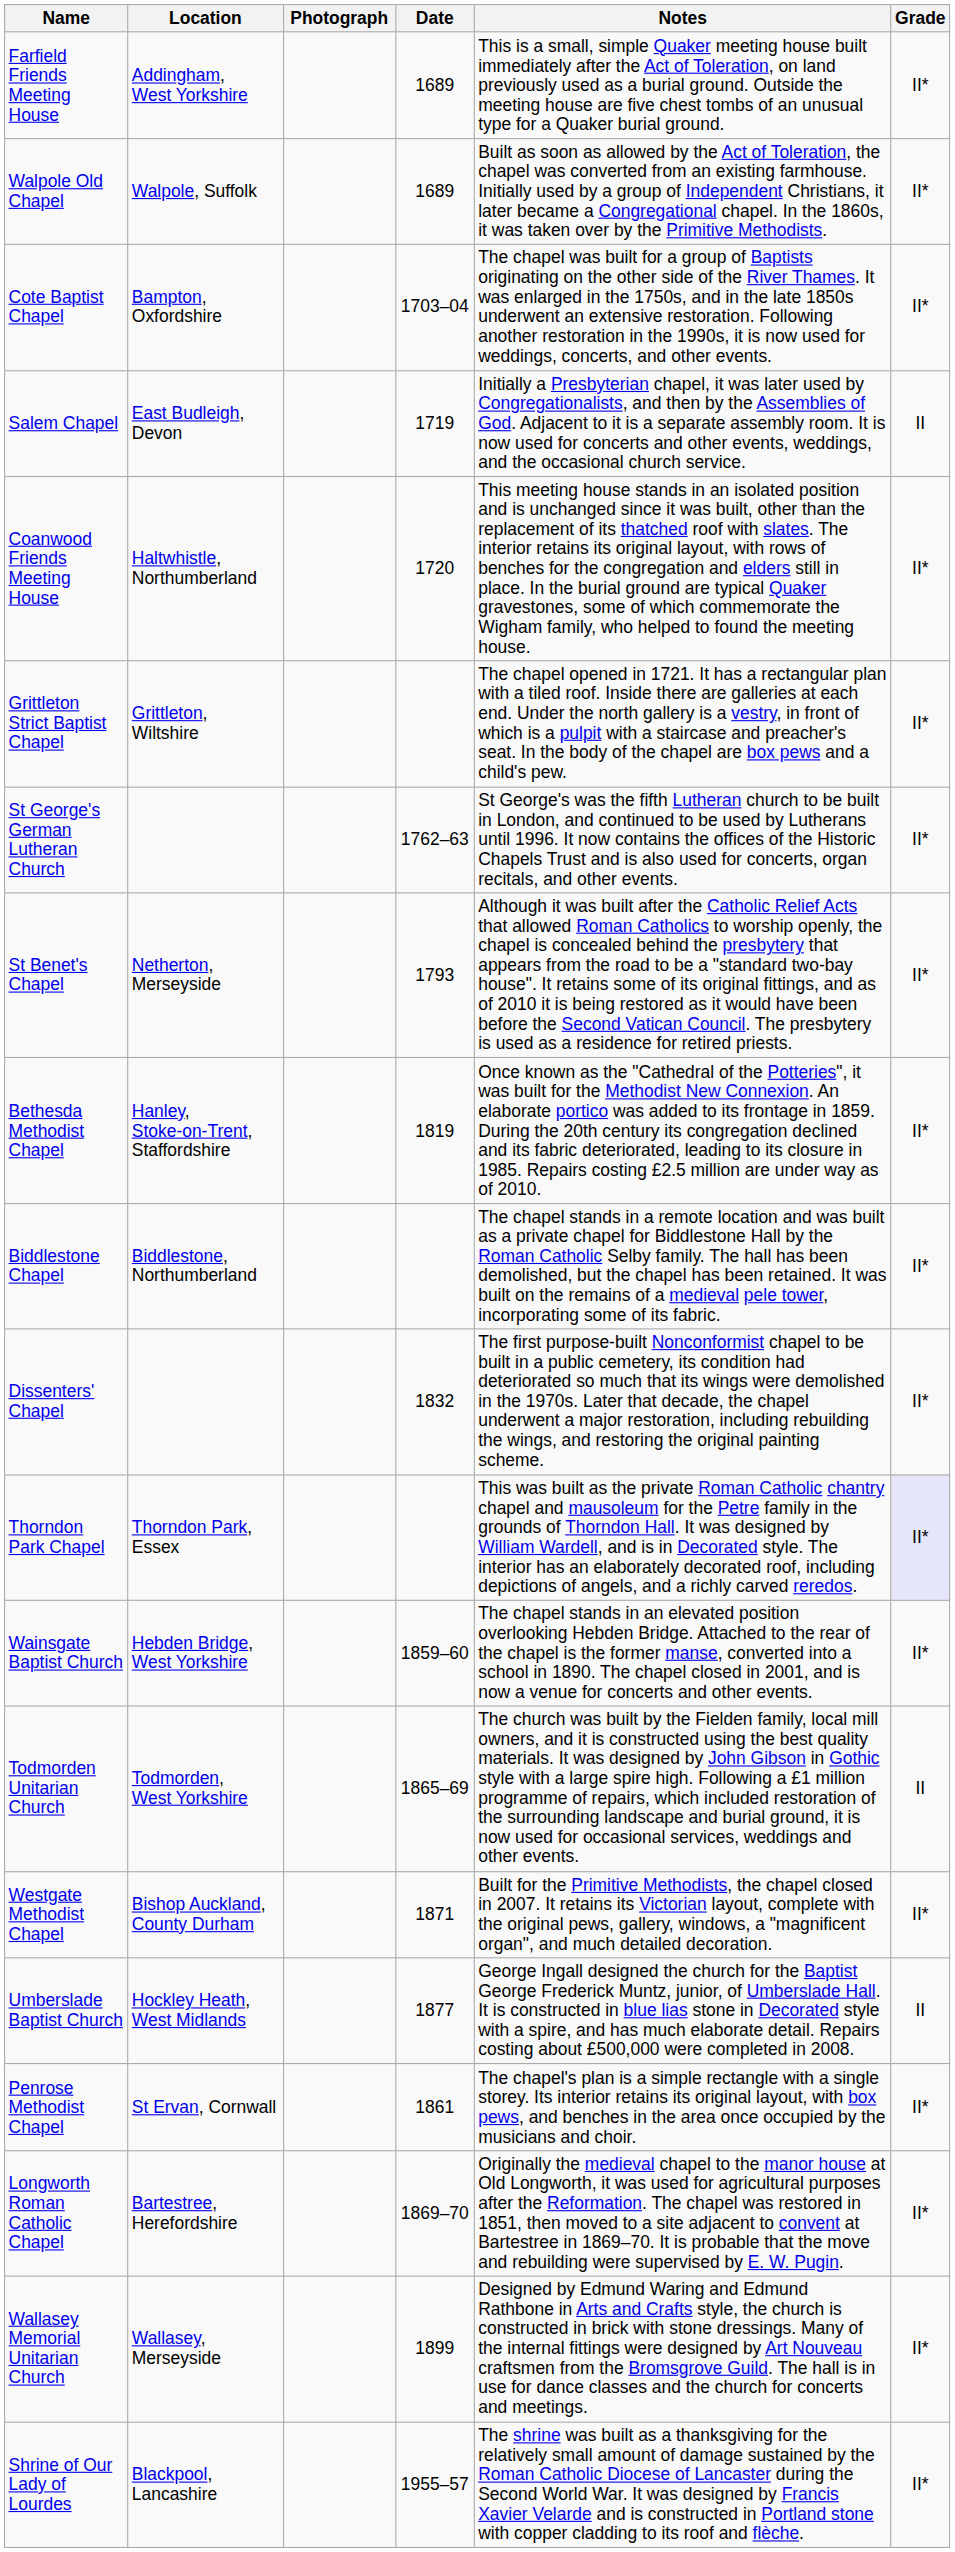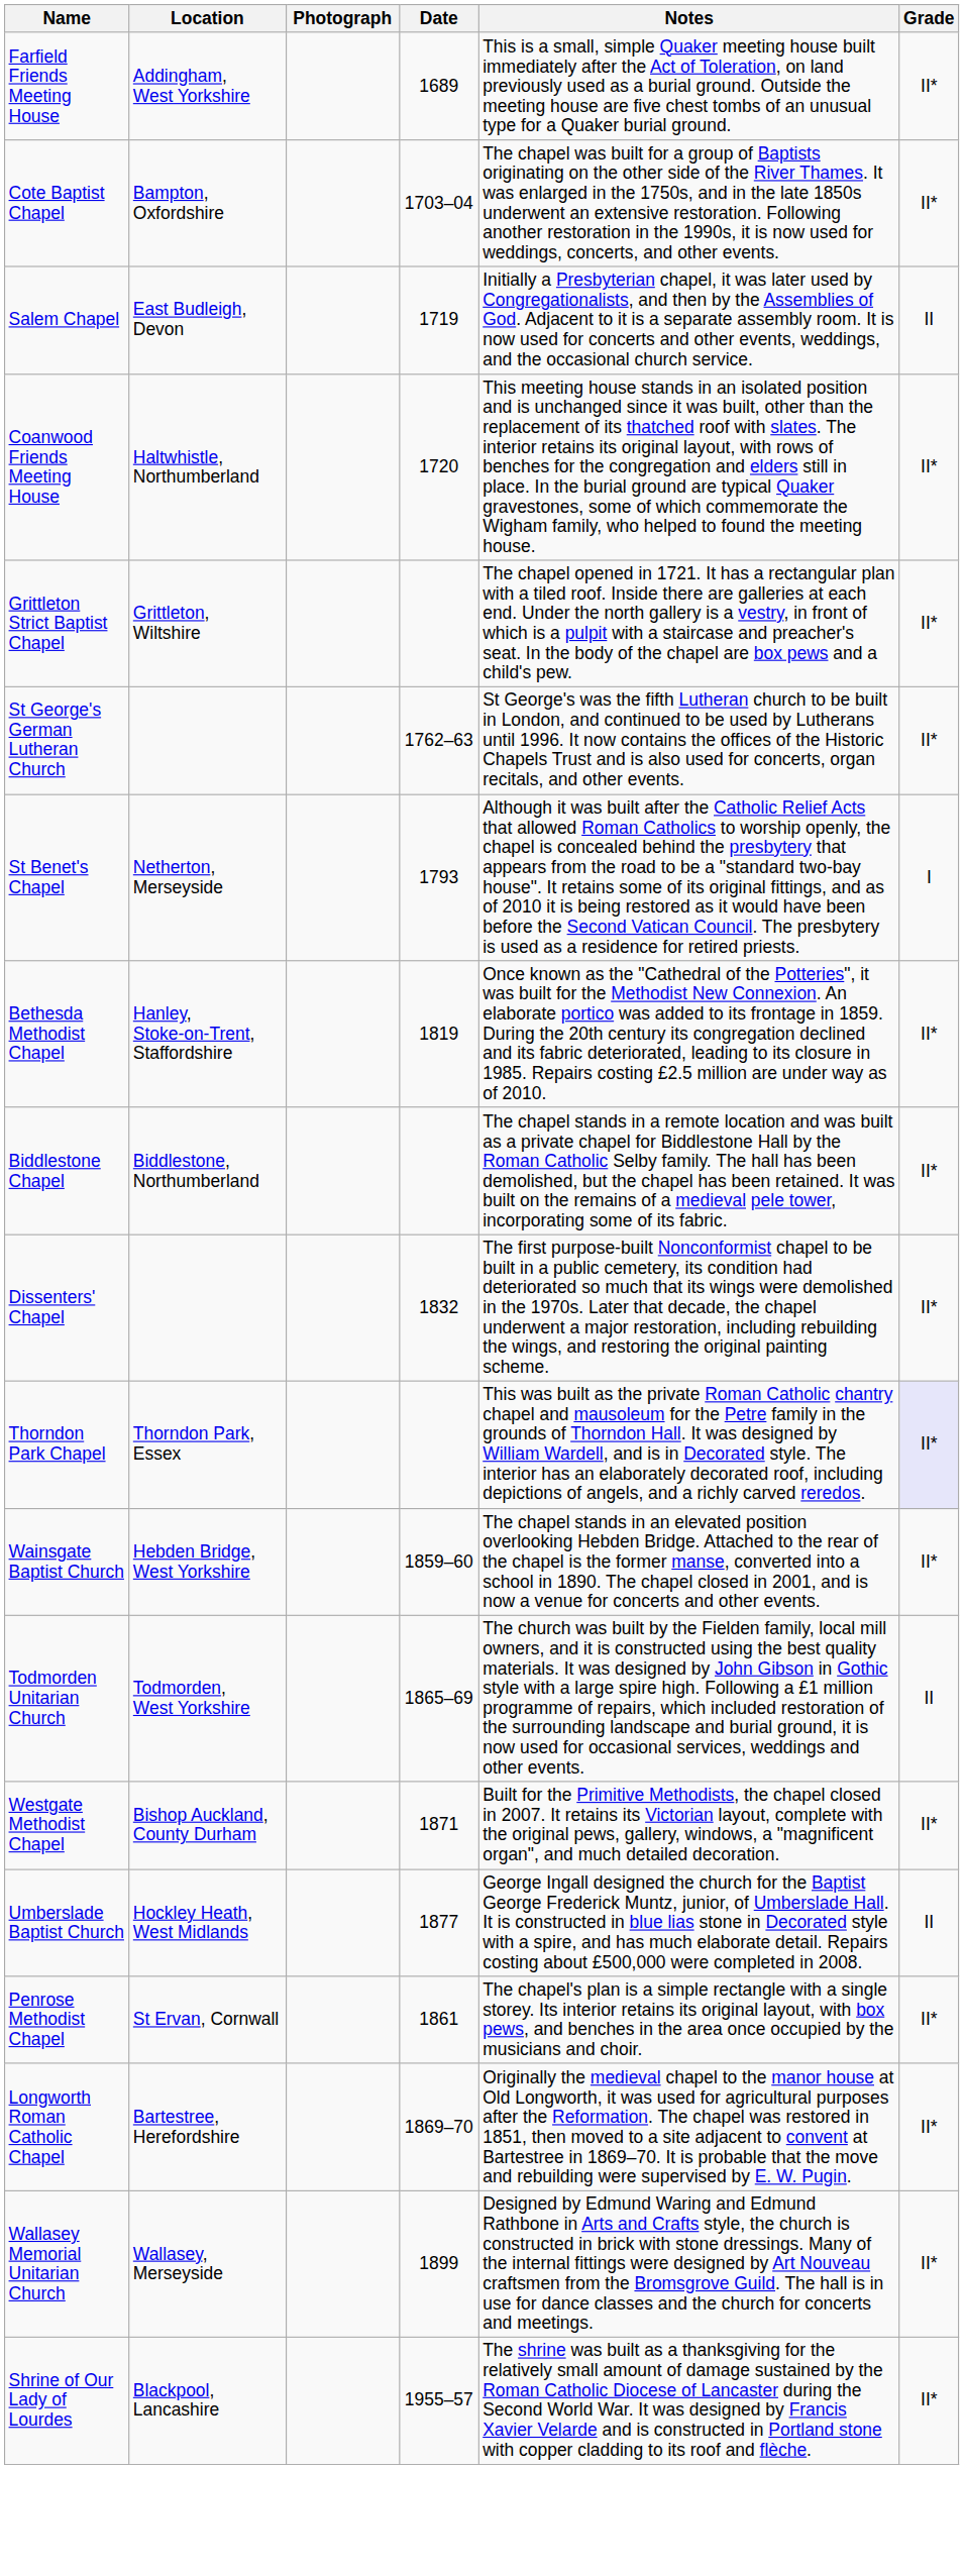- row: Walpole Old Chapel | Walpole, Suffolk | 1689 | Built as soon as allowed by the Act of Toleration, the chapel was converted from an existing farmhouse. Initially used by a group of Independent Christians, it later became a Congregational chapel. In the 1860s, it was taken over by the Primitive Methodists. | II*
St Benet's Chapel | Grade: II* -> I
